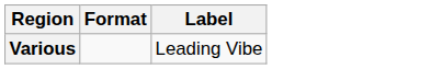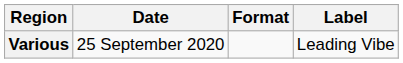+ column: Date | 25 September 2020
